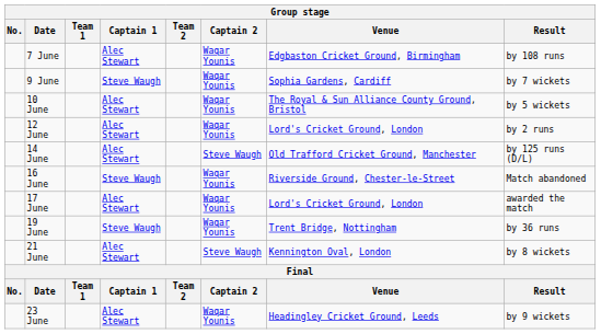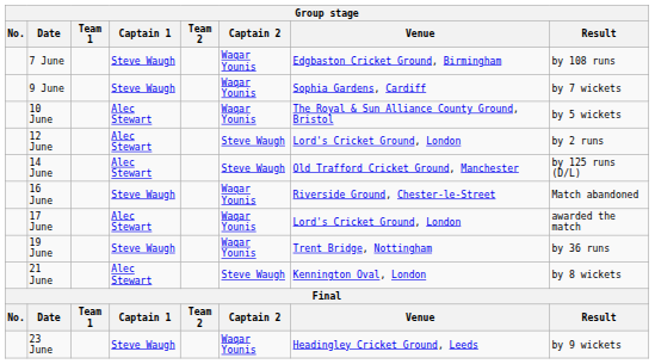7 June | Captain 1: Alec Stewart -> Steve Waugh
12 June | Captain 2: Waqar Younis -> Steve Waugh
23 June | Captain 1: Alec Stewart -> Steve Waugh
